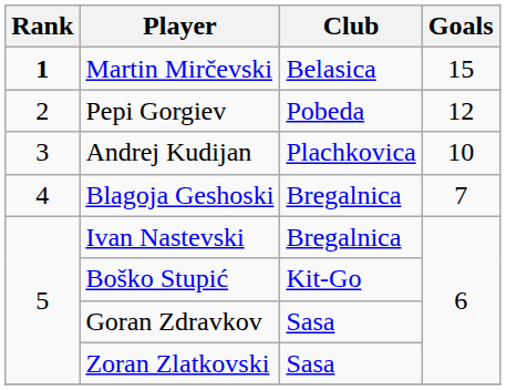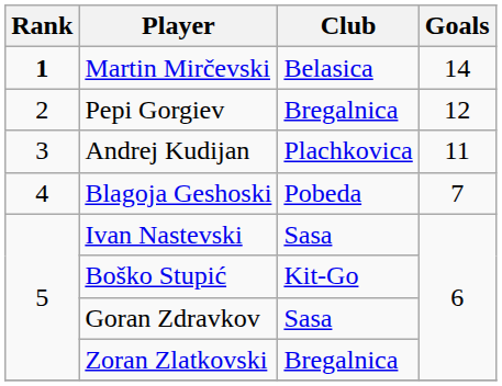Martin Mirčevski | Goals: 15 -> 14
Pepi Gorgiev | Club: Pobeda -> Bregalnica
Andrej Kudijan | Goals: 10 -> 11
Blagoja Geshoski | Club: Bregalnica -> Pobeda
Ivan Nastevski | Club: Bregalnica -> Sasa
Zoran Zlatkovski | Club: Sasa -> Bregalnica
